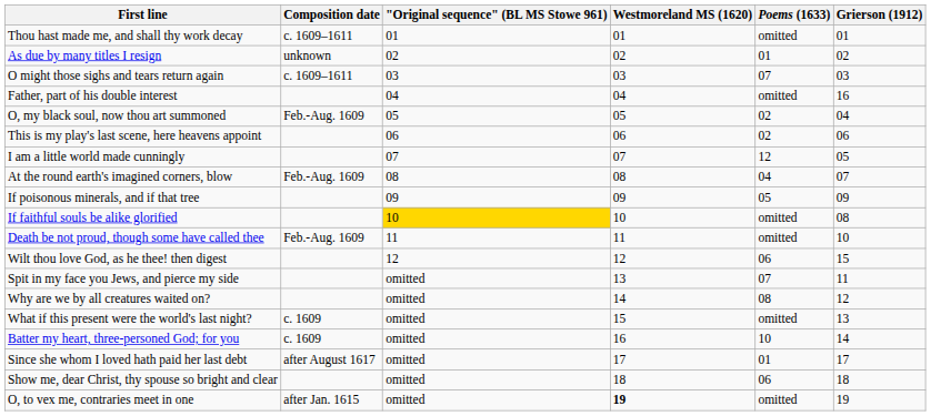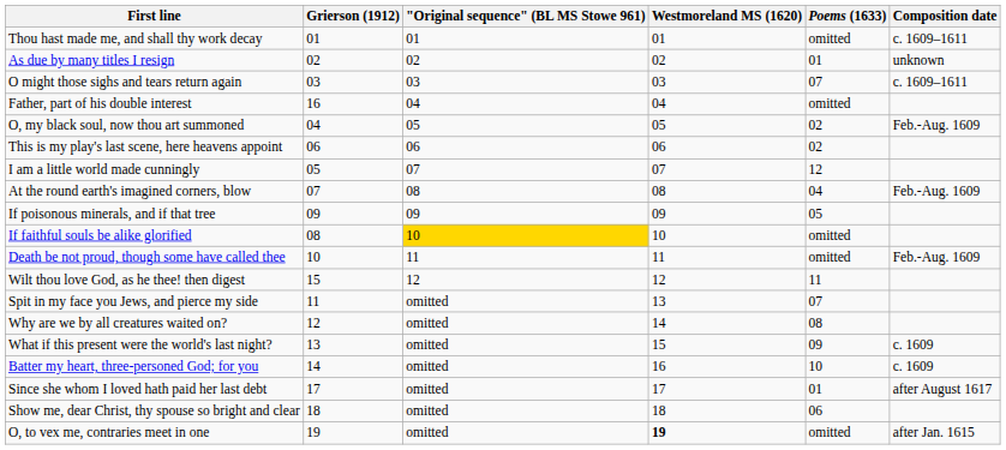columns swapped: Composition date <-> Grierson (1912)
Wilt thou love God, as he thee! then digest | Poems (1633): 06 -> 11
What if this present were the world's last night? | Poems (1633): omitted -> 09
